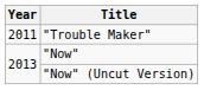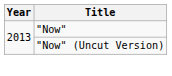- row: 2011 | "Trouble Maker"
